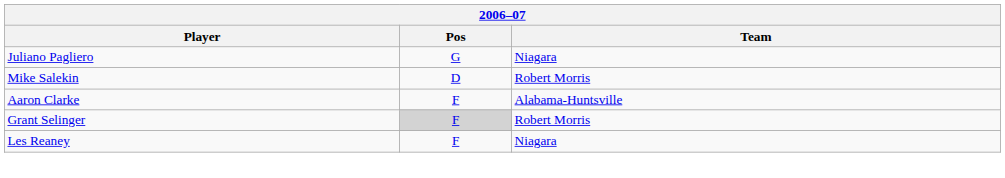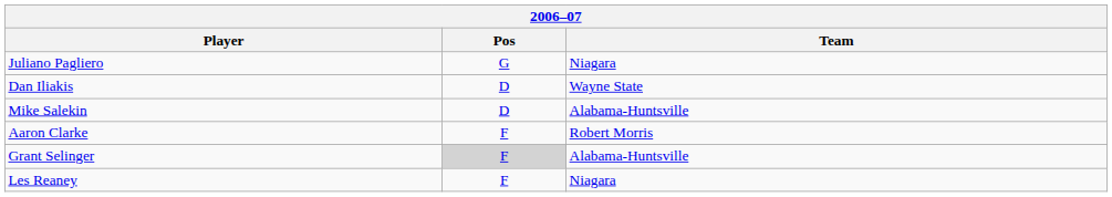+ row: Dan Iliakis | D | Wayne State
Mike Salekin | Team: Robert Morris -> Alabama-Huntsville
Aaron Clarke | Team: Alabama-Huntsville -> Robert Morris
Grant Selinger | Team: Robert Morris -> Alabama-Huntsville
